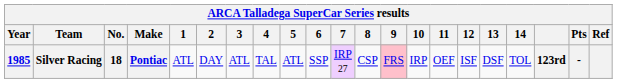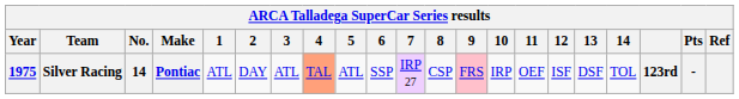Silver Racing | Year: 1985 -> 1975
Silver Racing | No.: 18 -> 14
Silver Racing | 4: no background -> lightsalmon background
